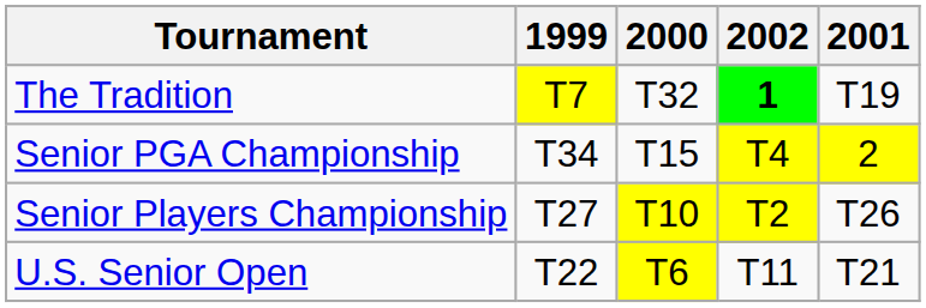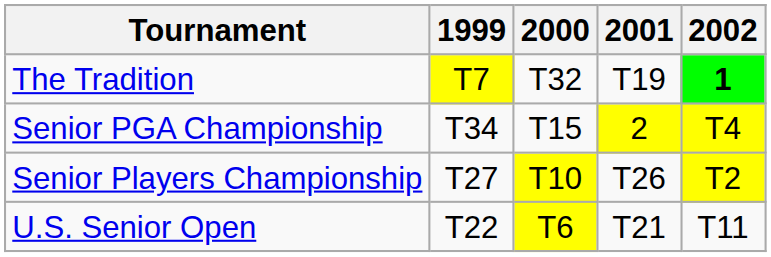columns swapped: 2001 <-> 2002
